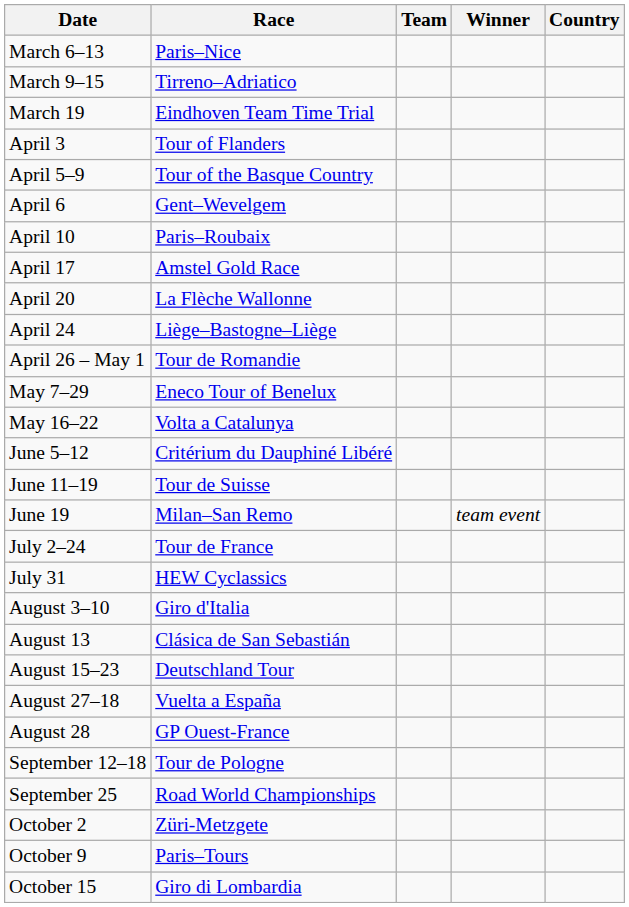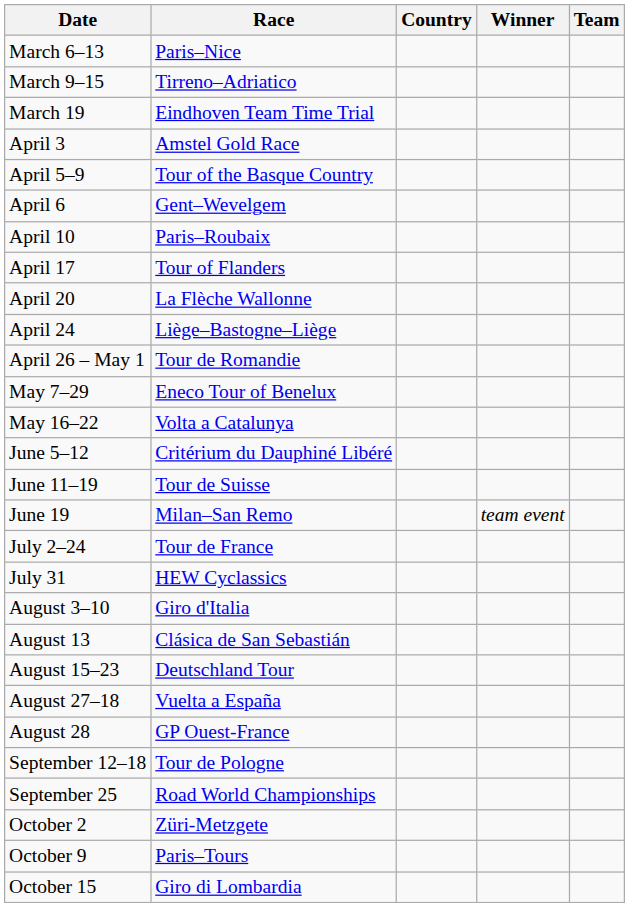columns swapped: Country <-> Team
April 3 | Race: Tour of Flanders -> Amstel Gold Race
April 17 | Race: Amstel Gold Race -> Tour of Flanders
